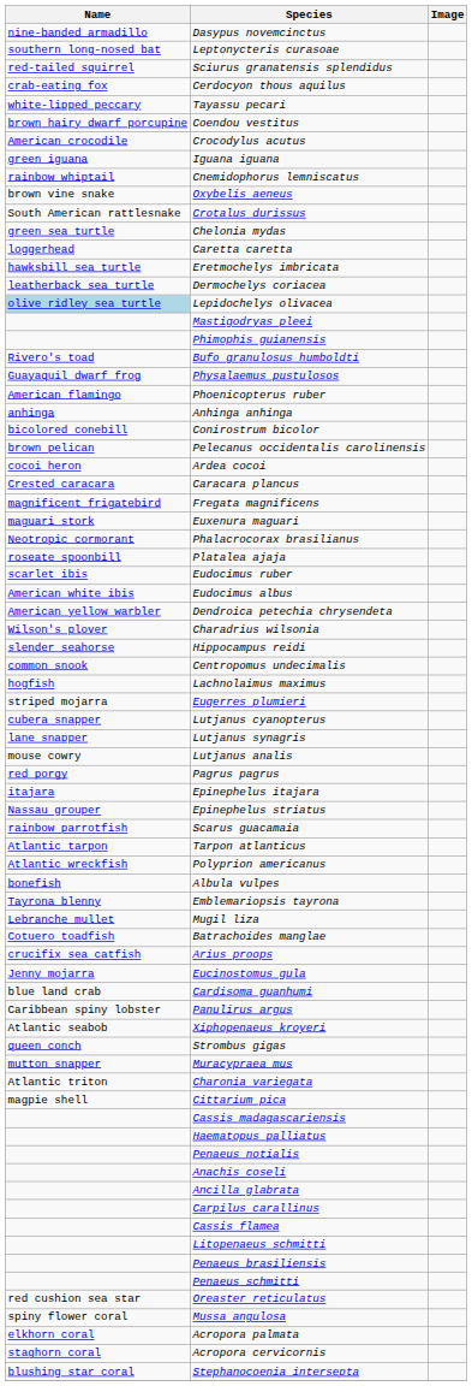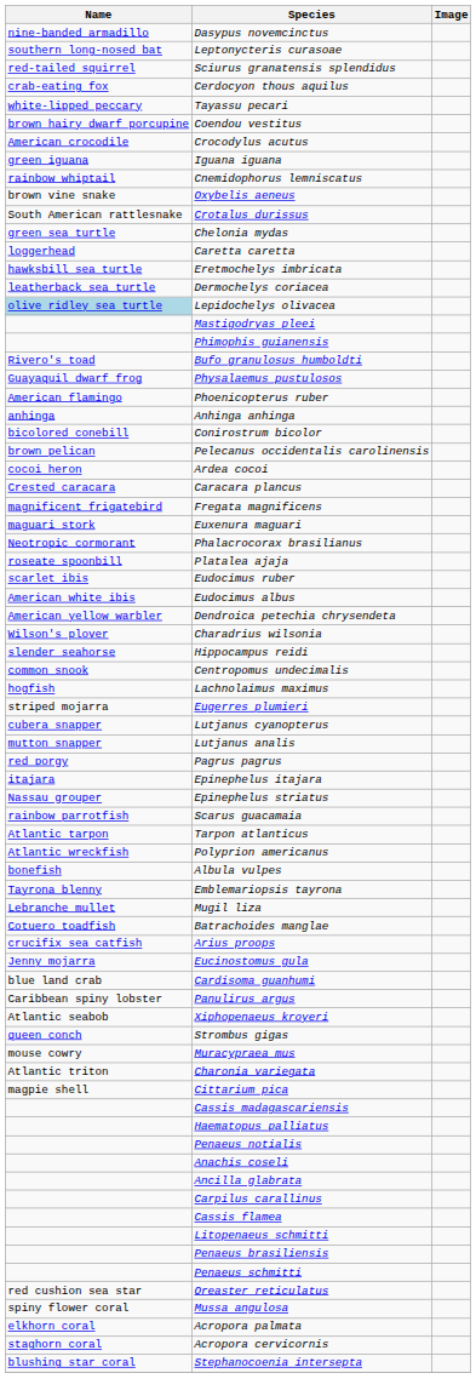- row: lane snapper | Lutjanus synagris
Lutjanus analis | Name: mouse cowry -> mutton snapper
Muracypraea mus | Name: mutton snapper -> mouse cowry
